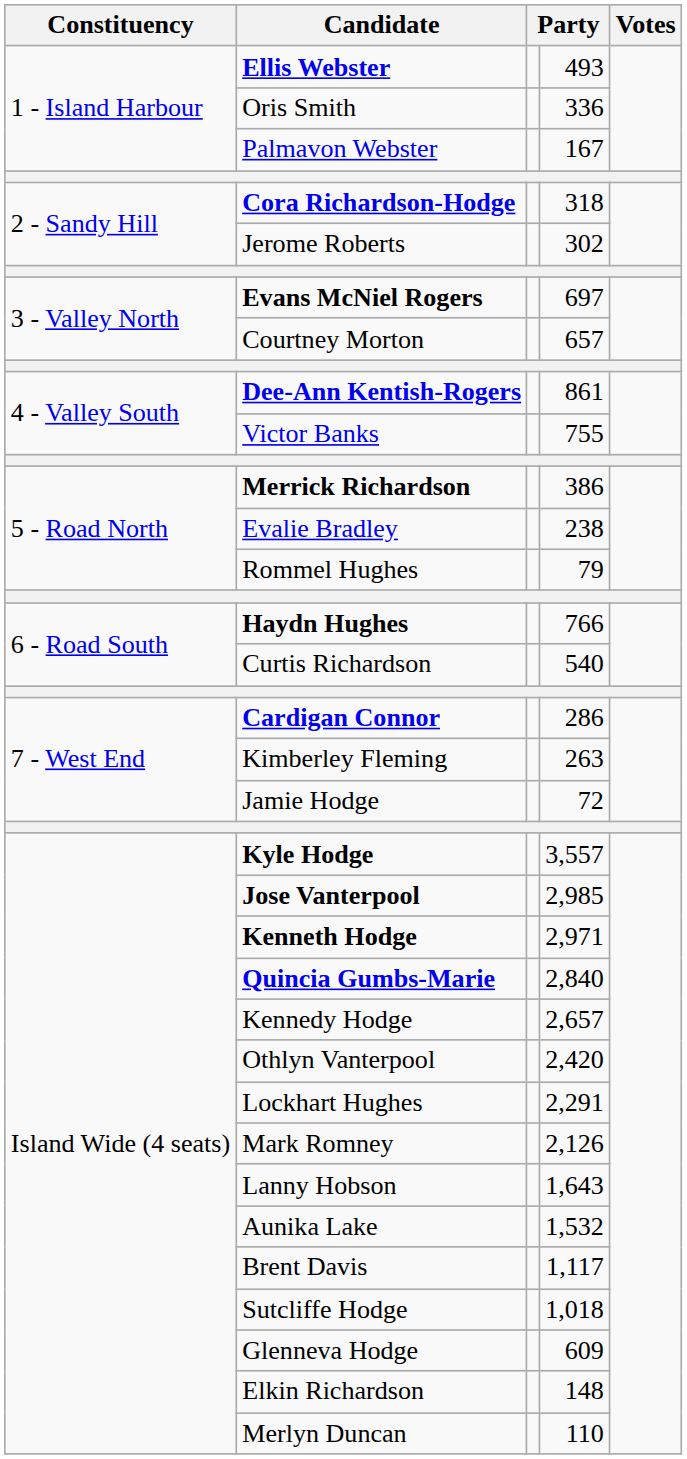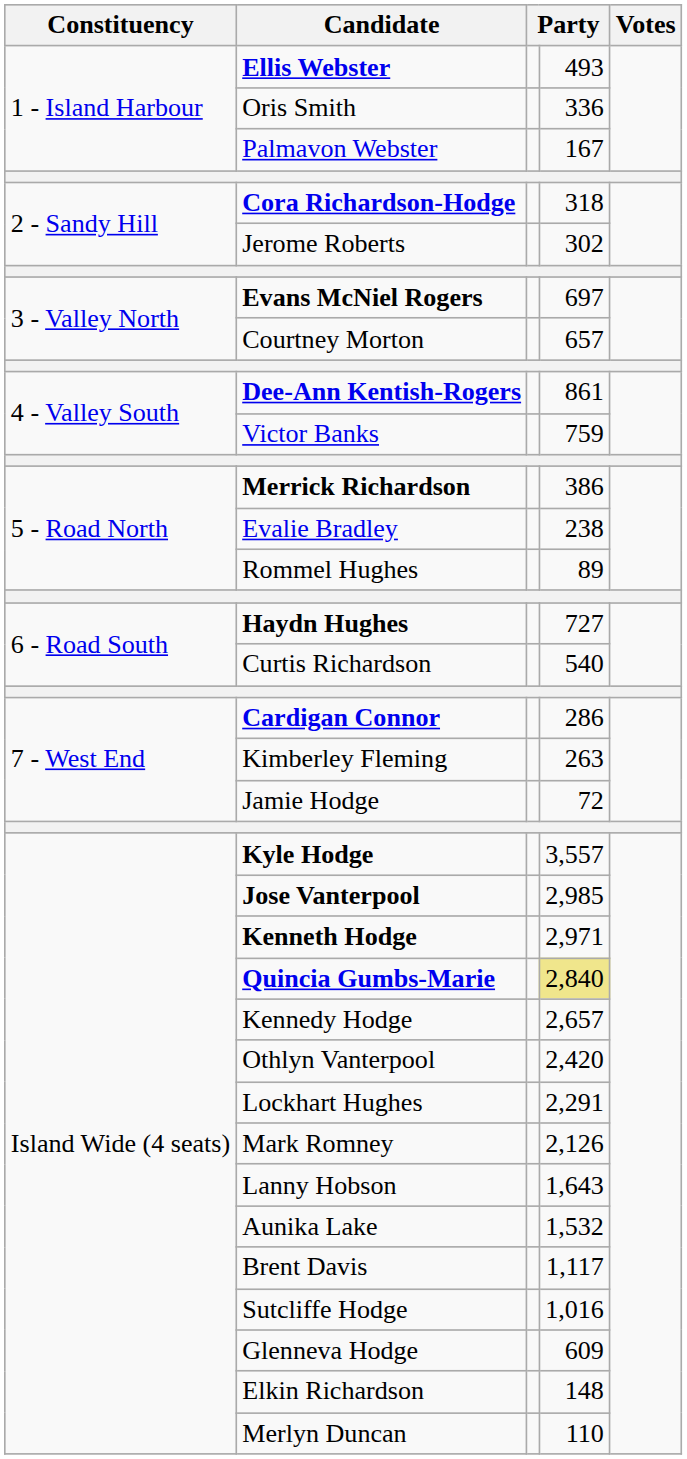Victor Banks | column 4: 755 -> 759
Rommel Hughes | column 4: 79 -> 89
Haydn Hughes | column 4: 766 -> 727
Quincia Gumbs-Marie | column 4: no background -> khaki background
Sutcliffe Hodge | column 4: 1,018 -> 1,016
